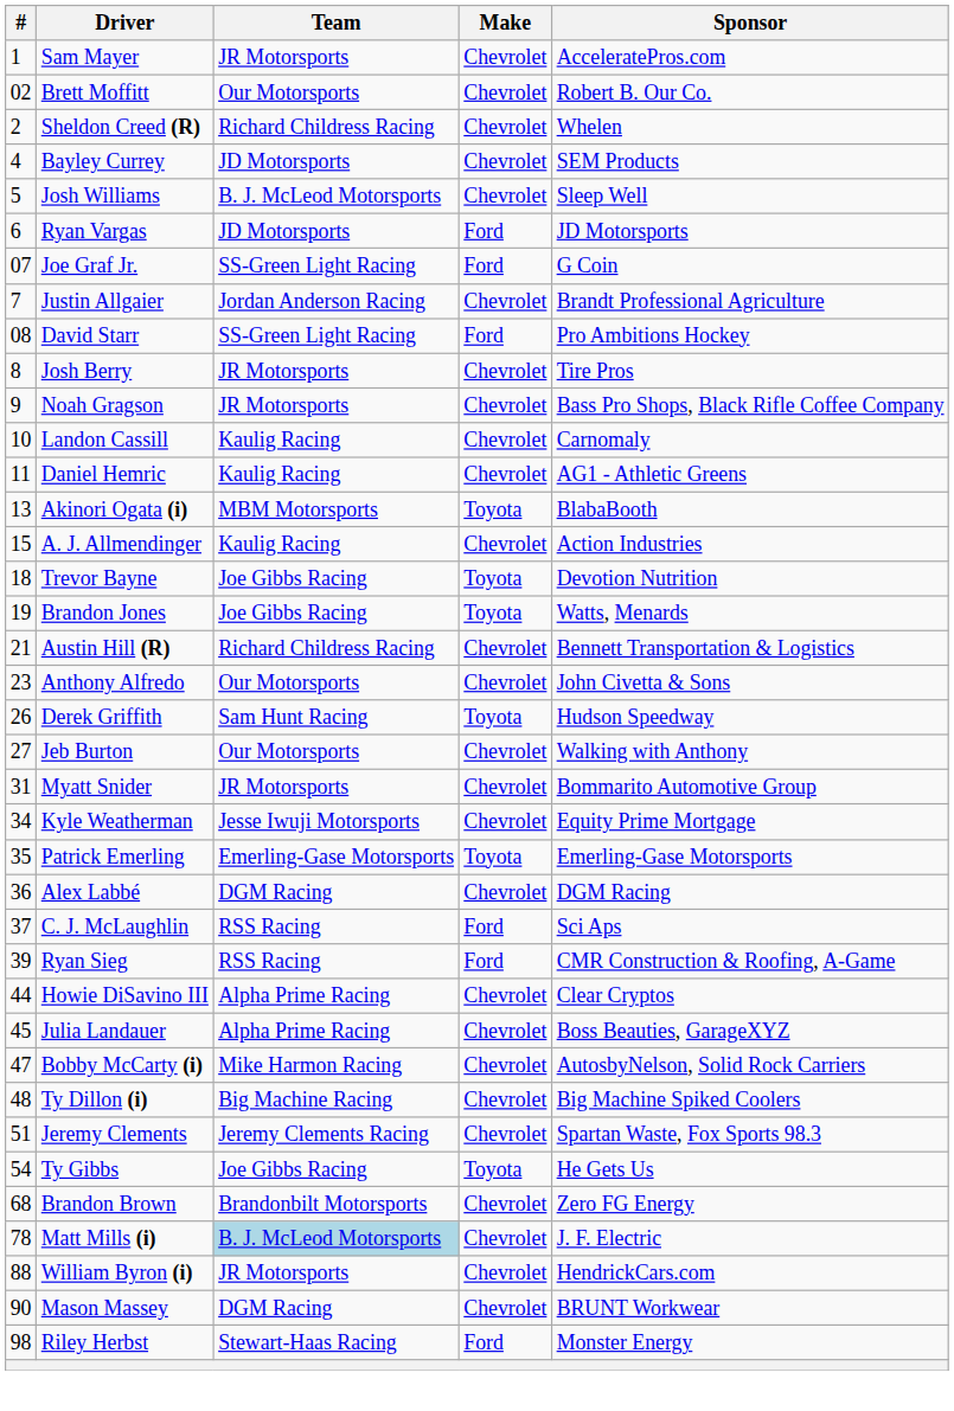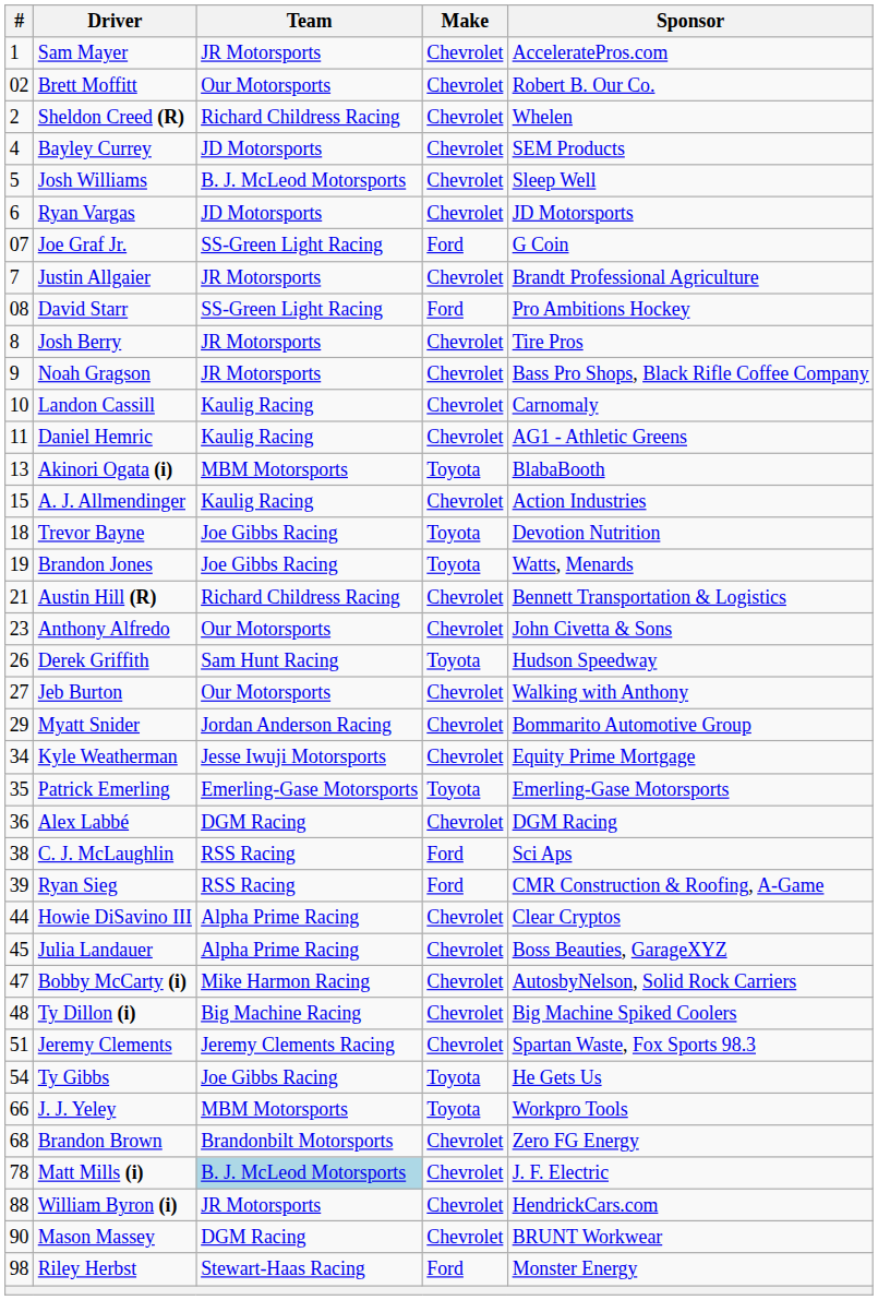Ryan Vargas | Make: Ford -> Chevrolet
Justin Allgaier | Team: Jordan Anderson Racing -> JR Motorsports
Myatt Snider | #: 31 -> 29
Myatt Snider | Team: JR Motorsports -> Jordan Anderson Racing
C. J. McLaughlin | #: 37 -> 38
+ row: 66 | J. J. Yeley | MBM Motorsports | Toyota | Workpro Tools
